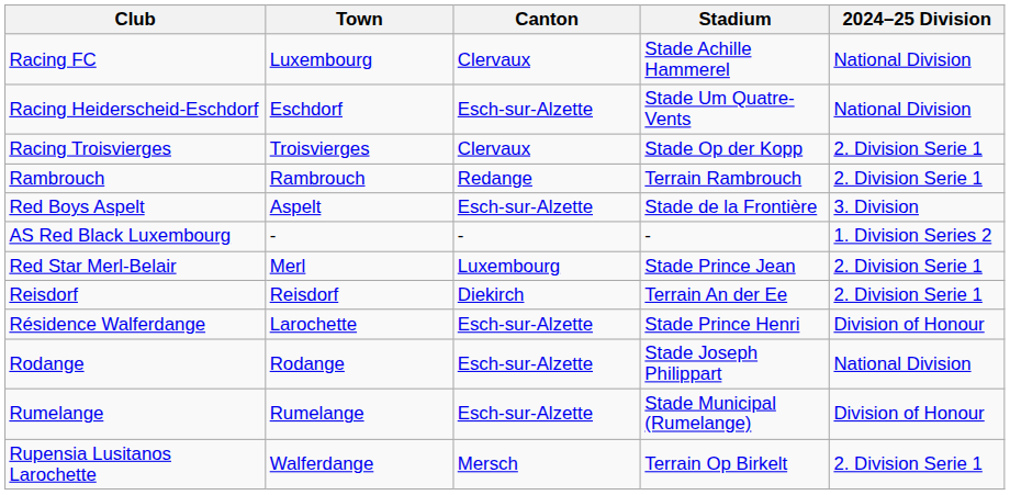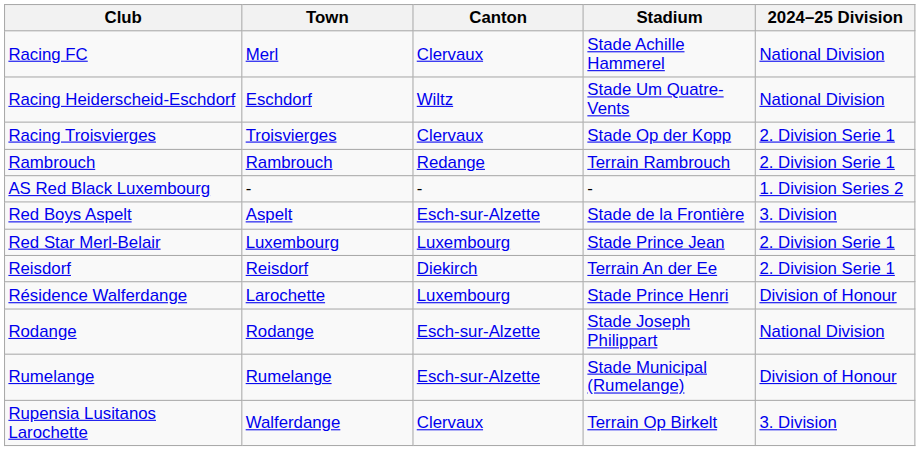Racing FC | Town: Luxembourg -> Merl
Racing Heiderscheid-Eschdorf | Canton: Esch-sur-Alzette -> Wiltz
rows swapped: AS Red Black Luxembourg <-> Red Boys Aspelt
Red Star Merl-Belair | Town: Merl -> Luxembourg
Résidence Walferdange | Canton: Esch-sur-Alzette -> Luxembourg
Rupensia Lusitanos Larochette | Canton: Mersch -> Clervaux
Rupensia Lusitanos Larochette | 2024–25 Division: 2. Division Serie 1 -> 3. Division
